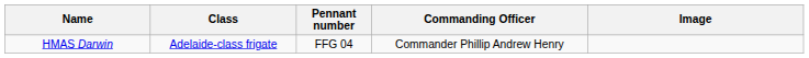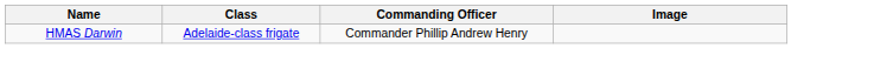- column: Pennant number | FFG 04
